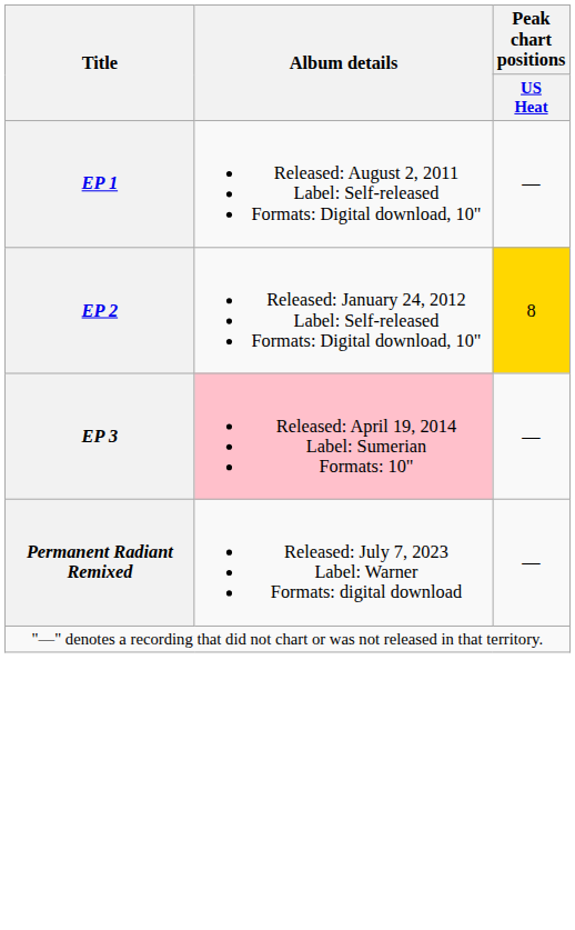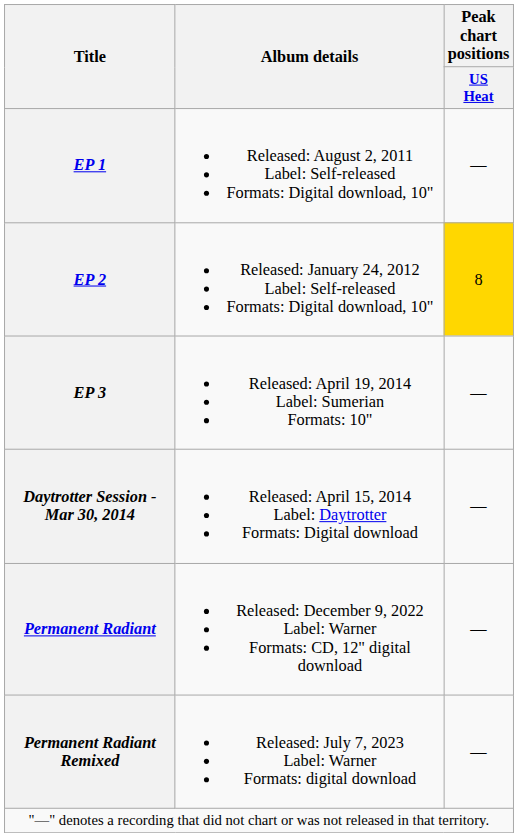EP 3 | Album details: pink background -> no background
+ row: Daytrotter Session - Mar 30, 2014 | Released: April 15, 2014 Label: Daytrotter Formats: Digital download | —
+ row: Permanent Radiant | Released: December 9, 2022 Label: Warner Formats: CD, 12" digital download | —
